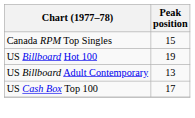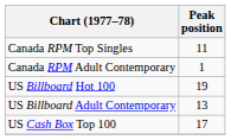Canada RPM Top Singles | Peak position: 15 -> 11
+ row: Canada RPM Adult Contemporary | 1
